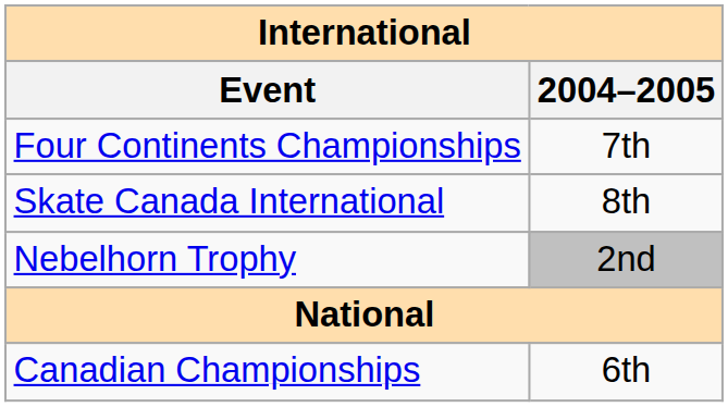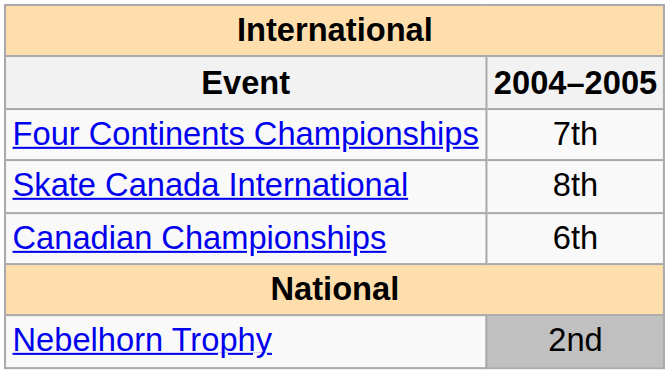rows swapped: Nebelhorn Trophy <-> Canadian Championships
